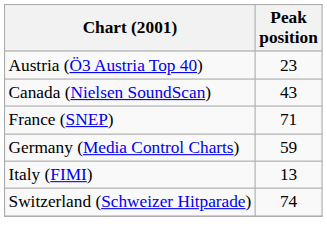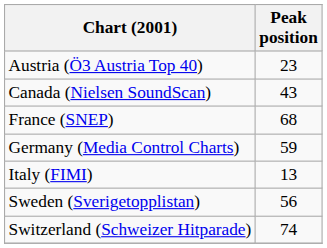France (SNEP) | Peak position: 71 -> 68
+ row: Sweden (Sverigetopplistan) | 56
